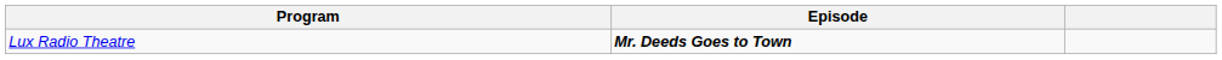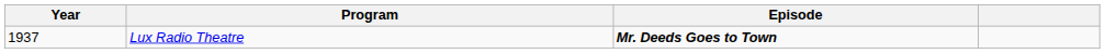+ column: Year | 1937
